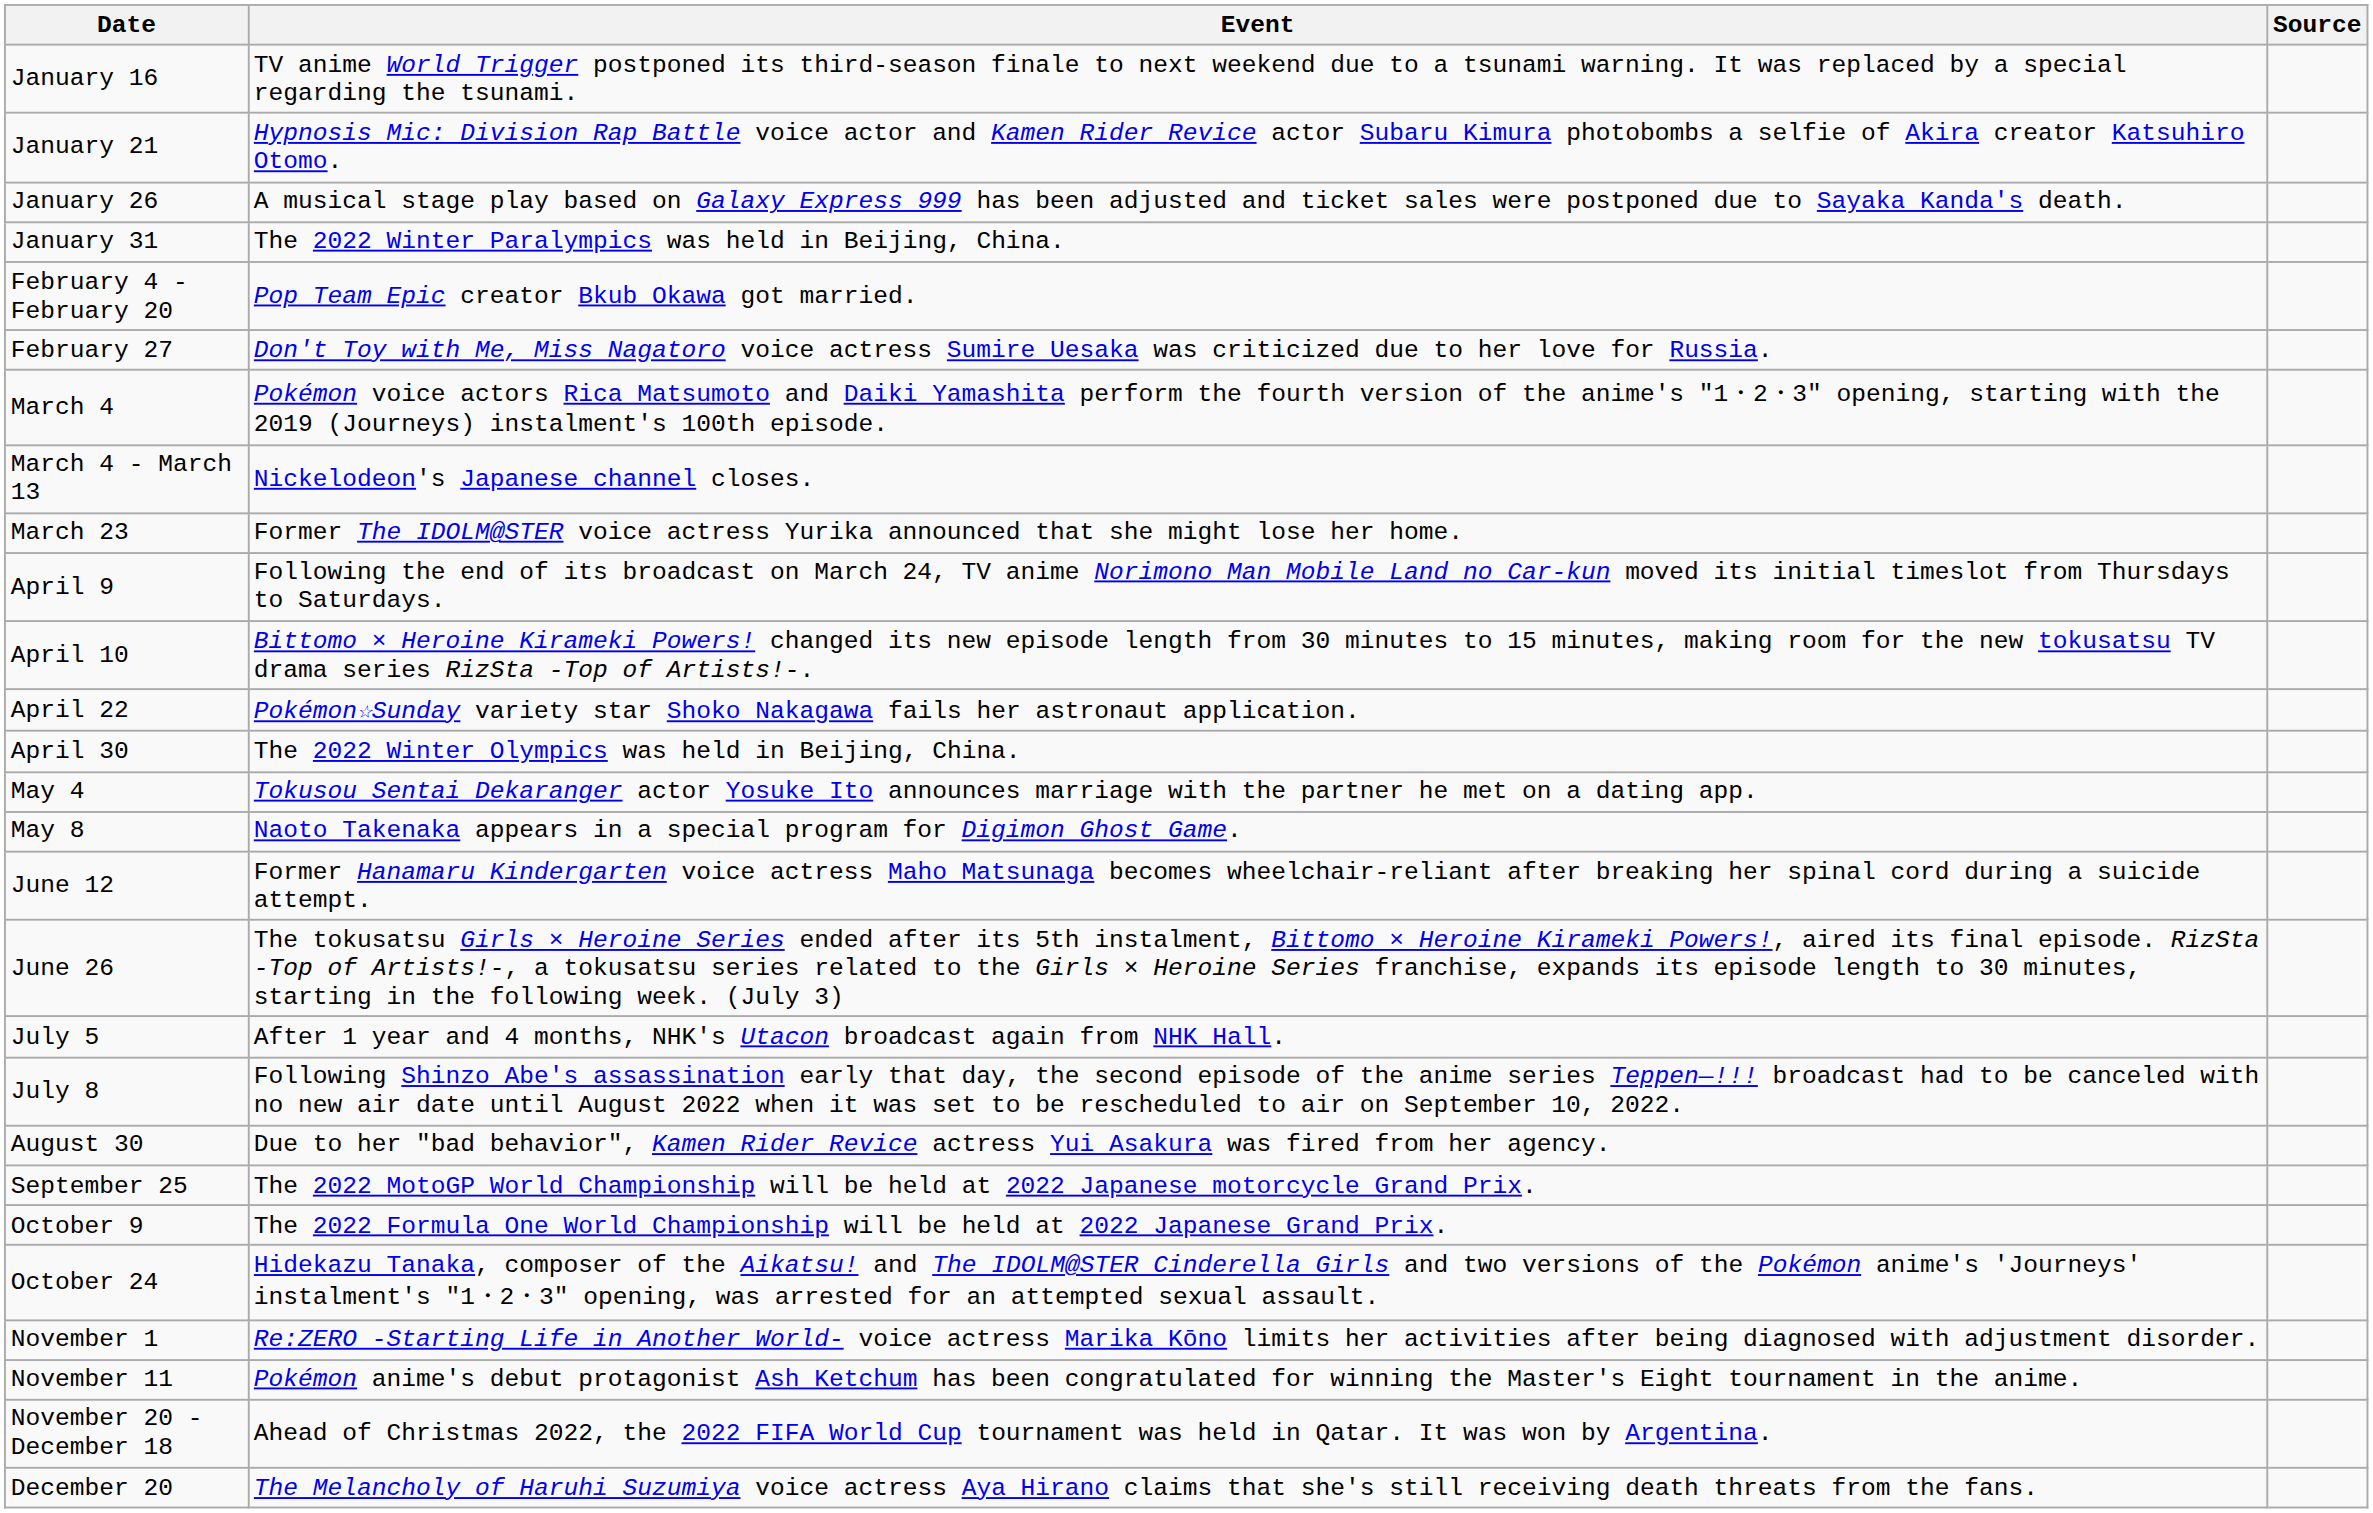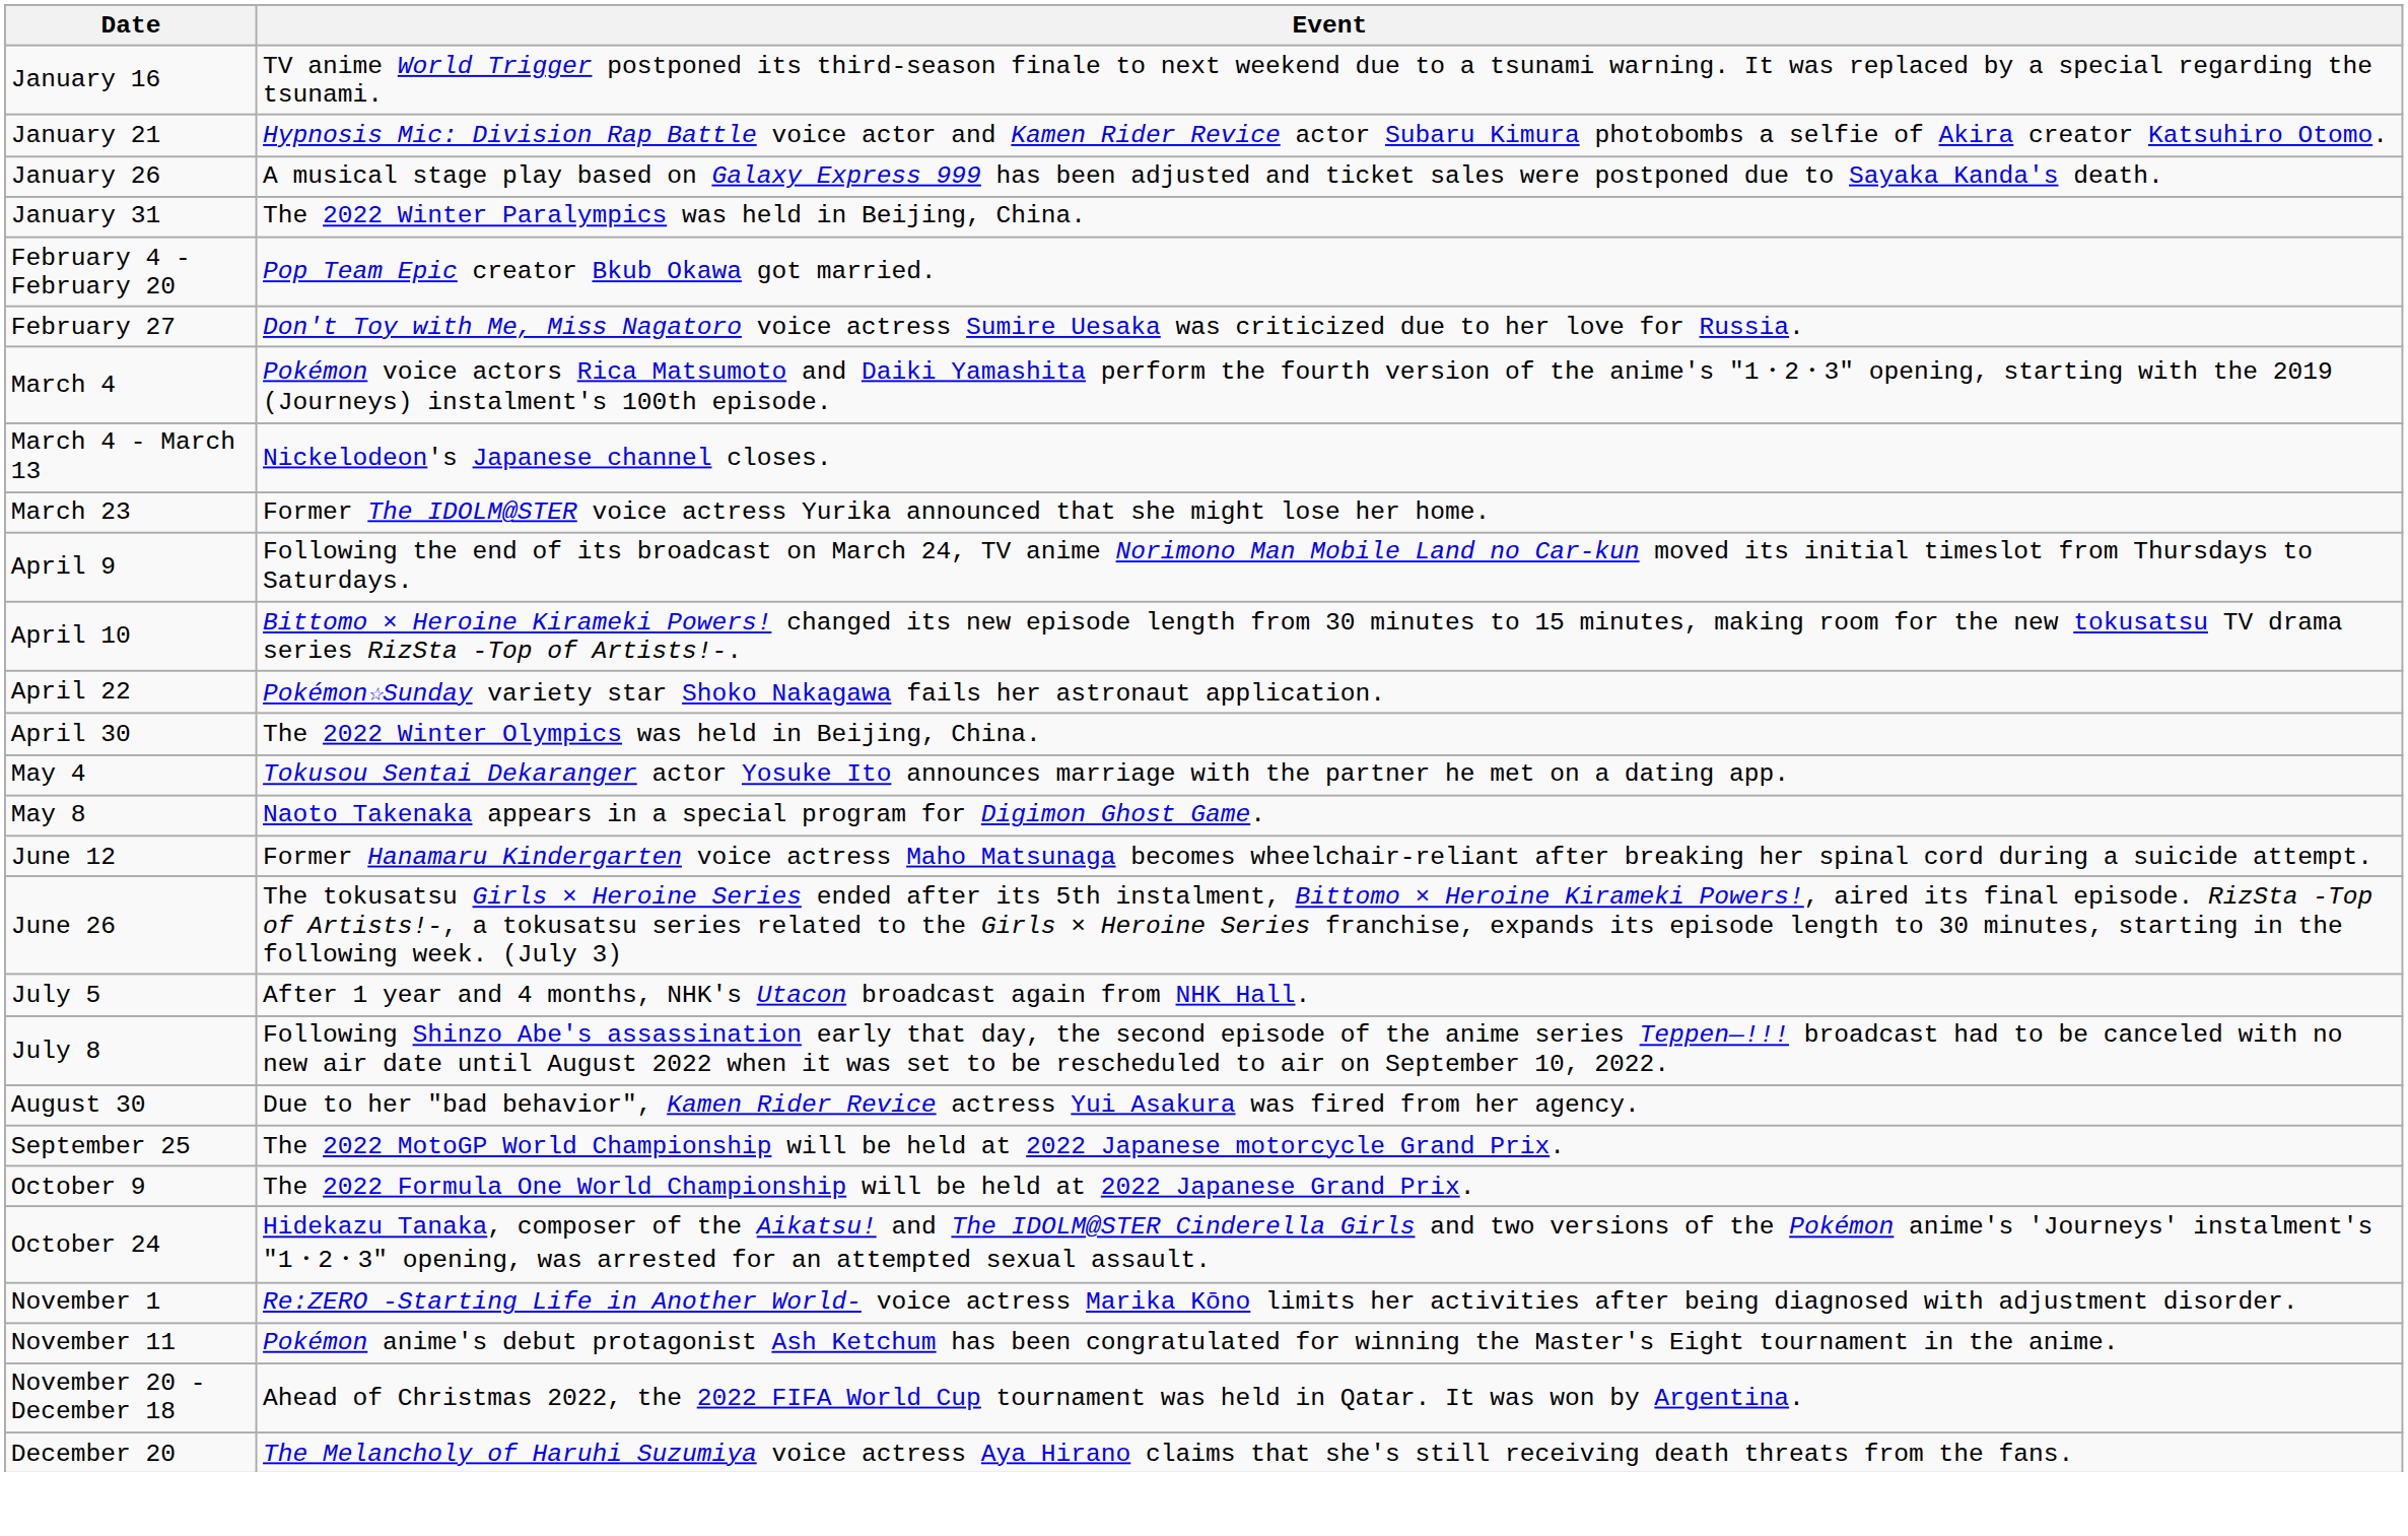- column: Source
